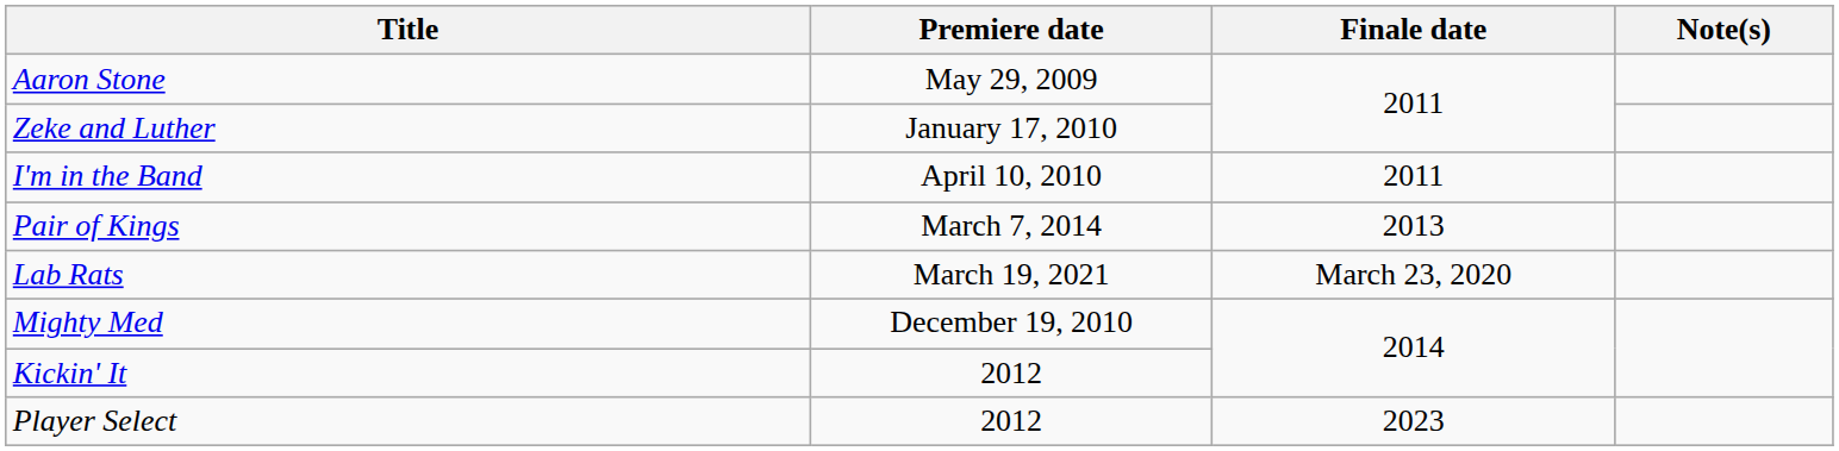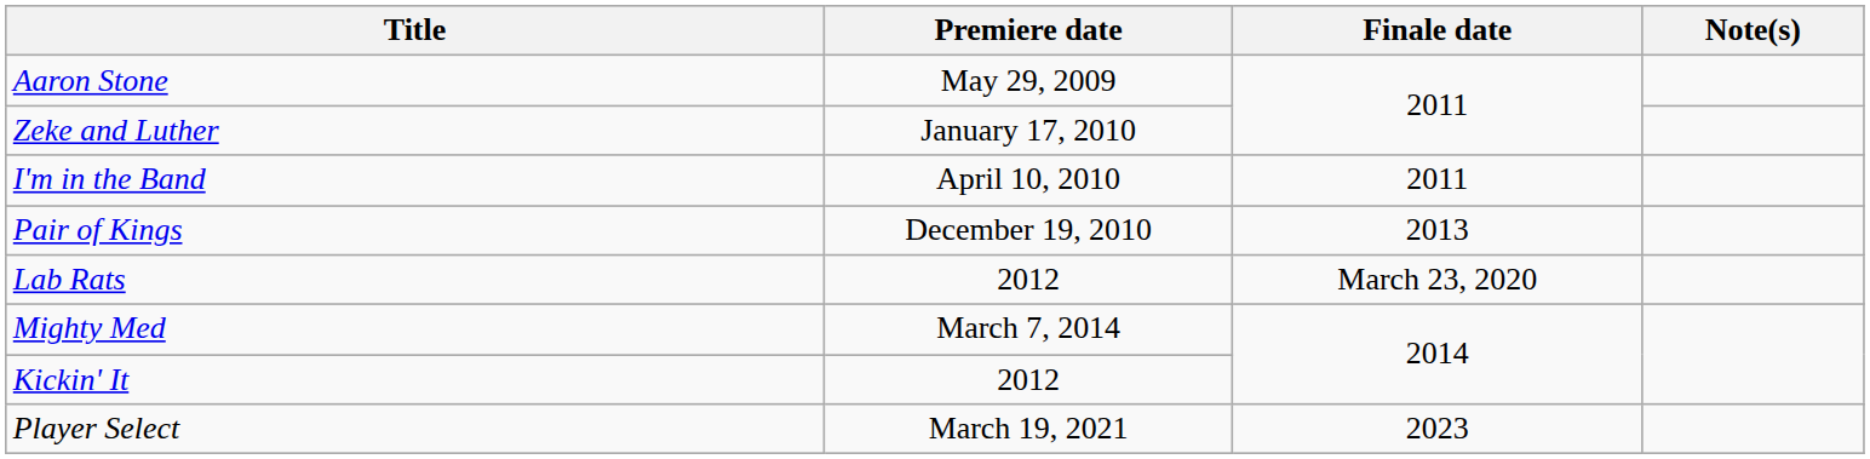Pair of Kings | Premiere date: March 7, 2014 -> December 19, 2010
Lab Rats | Premiere date: March 19, 2021 -> 2012
Mighty Med | Premiere date: December 19, 2010 -> March 7, 2014
Player Select | Premiere date: 2012 -> March 19, 2021
